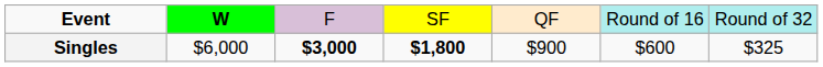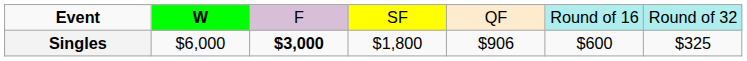Singles | column 4: bold -> normal
Singles | column 5: $900 -> $906
